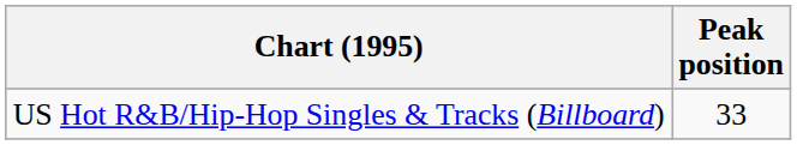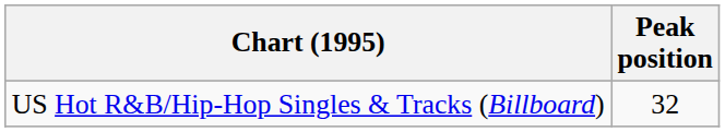US Hot R&B/Hip-Hop Singles & Tracks (Billboard) | Peak position: 33 -> 32
